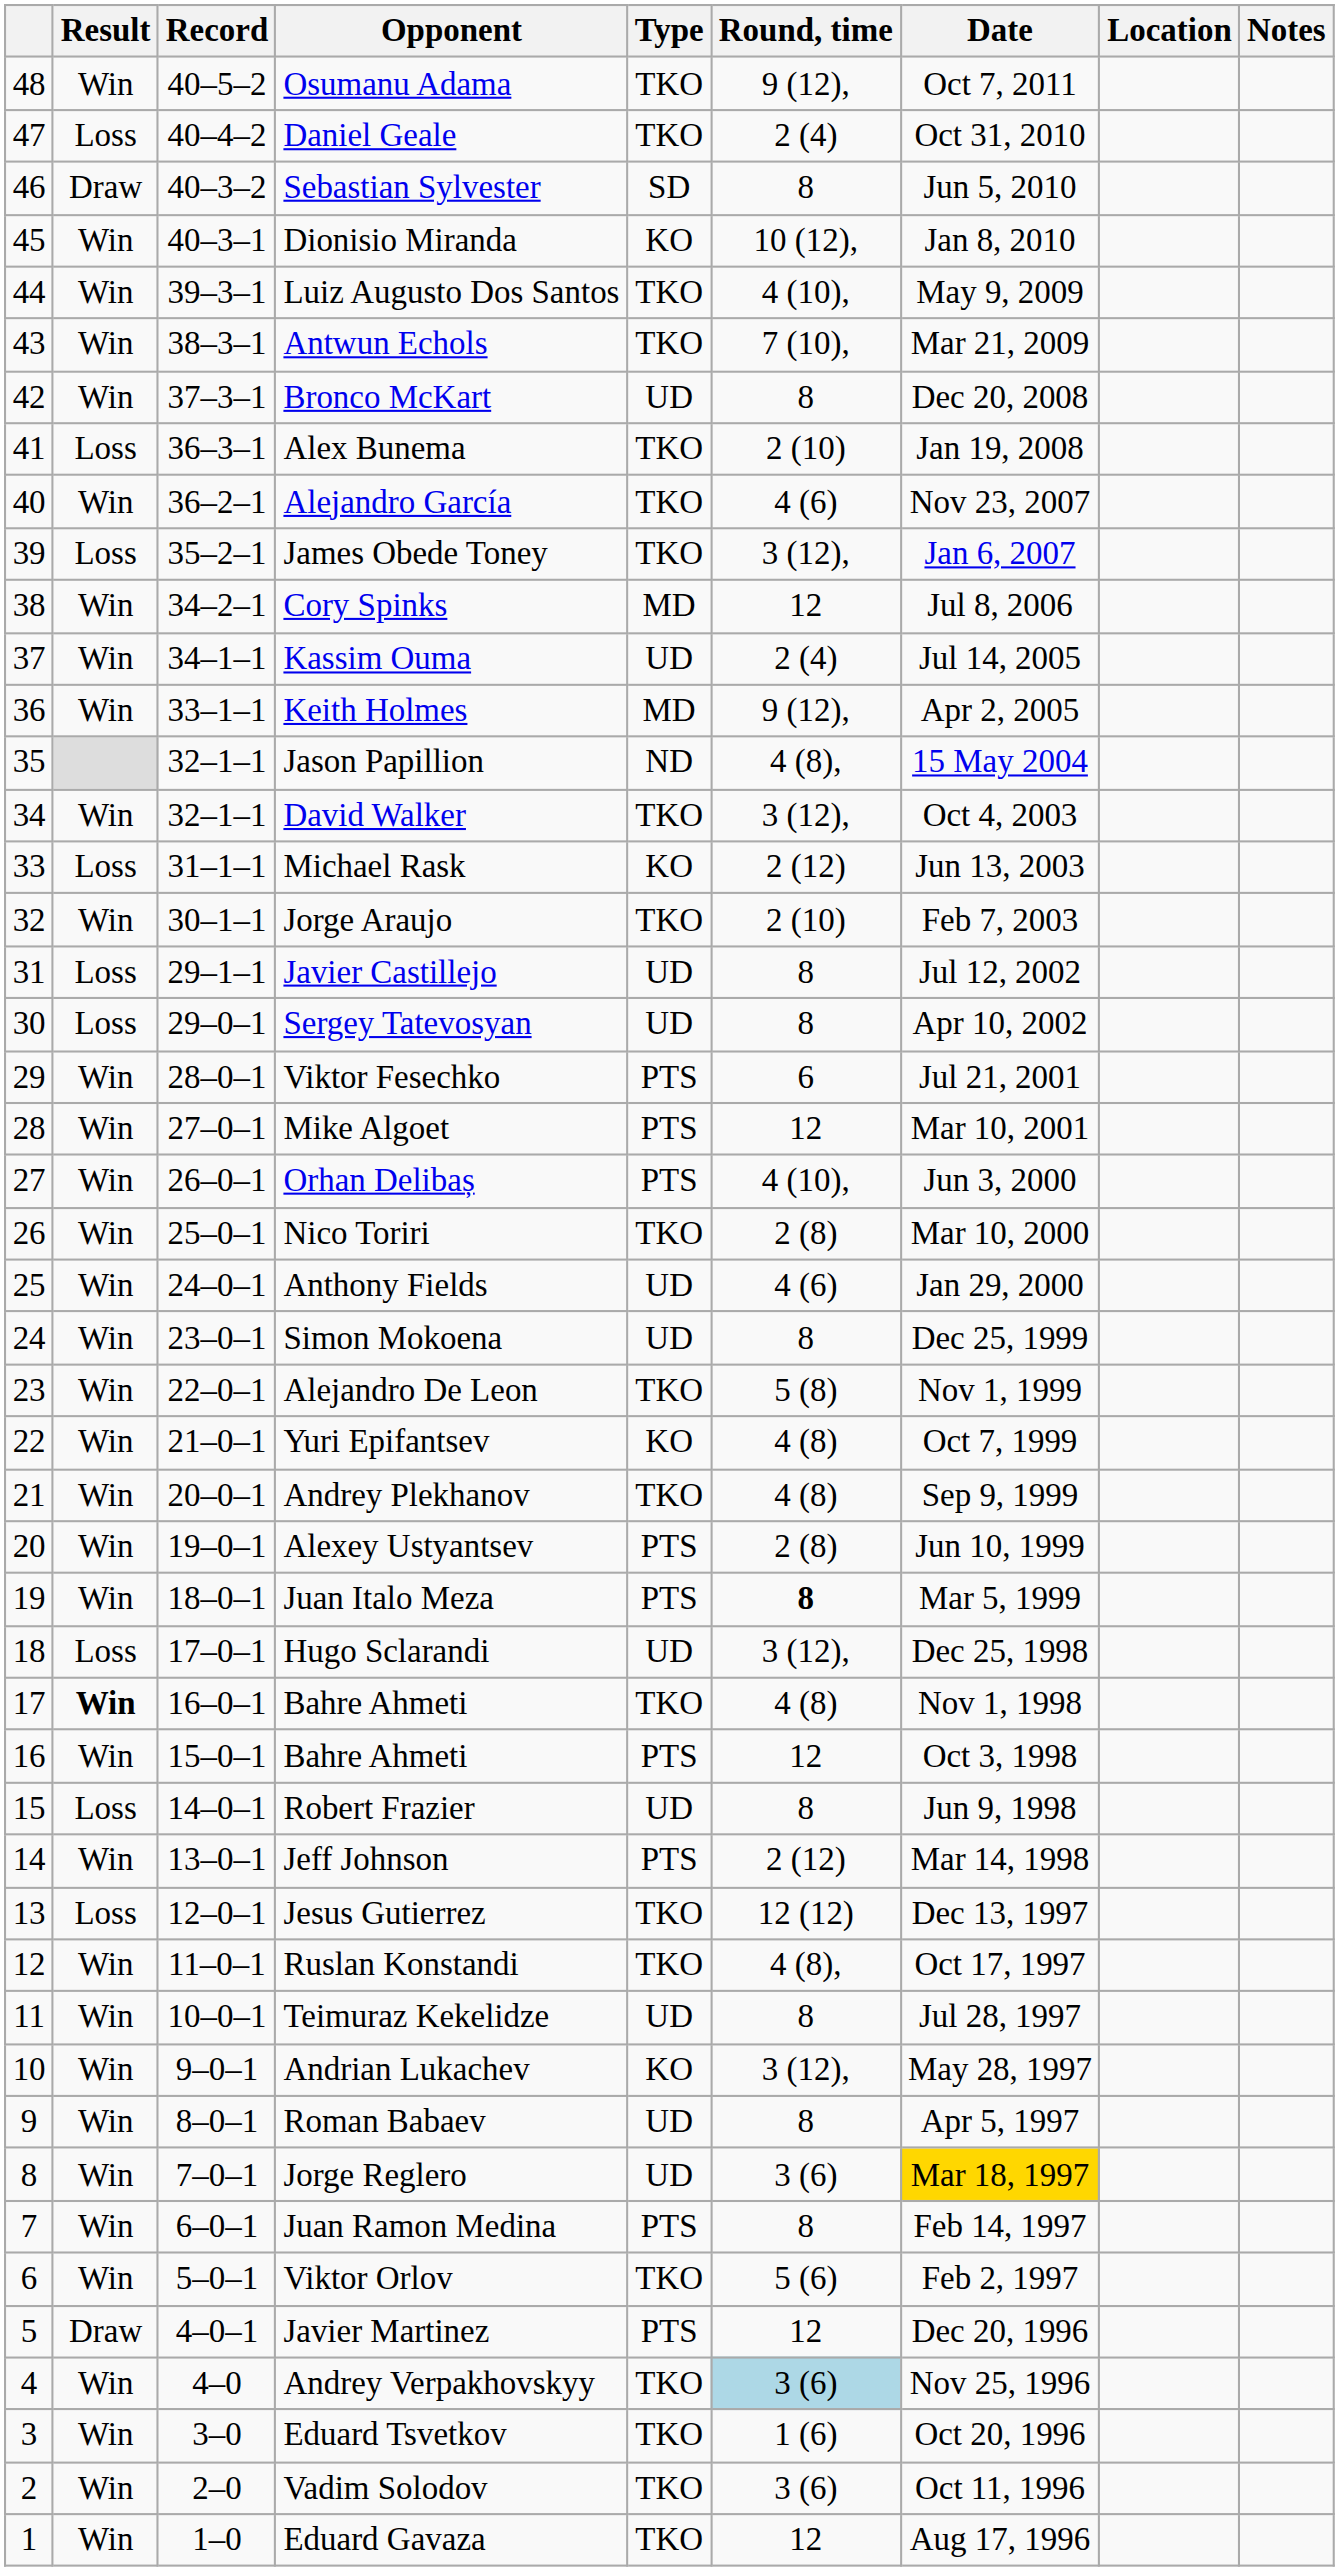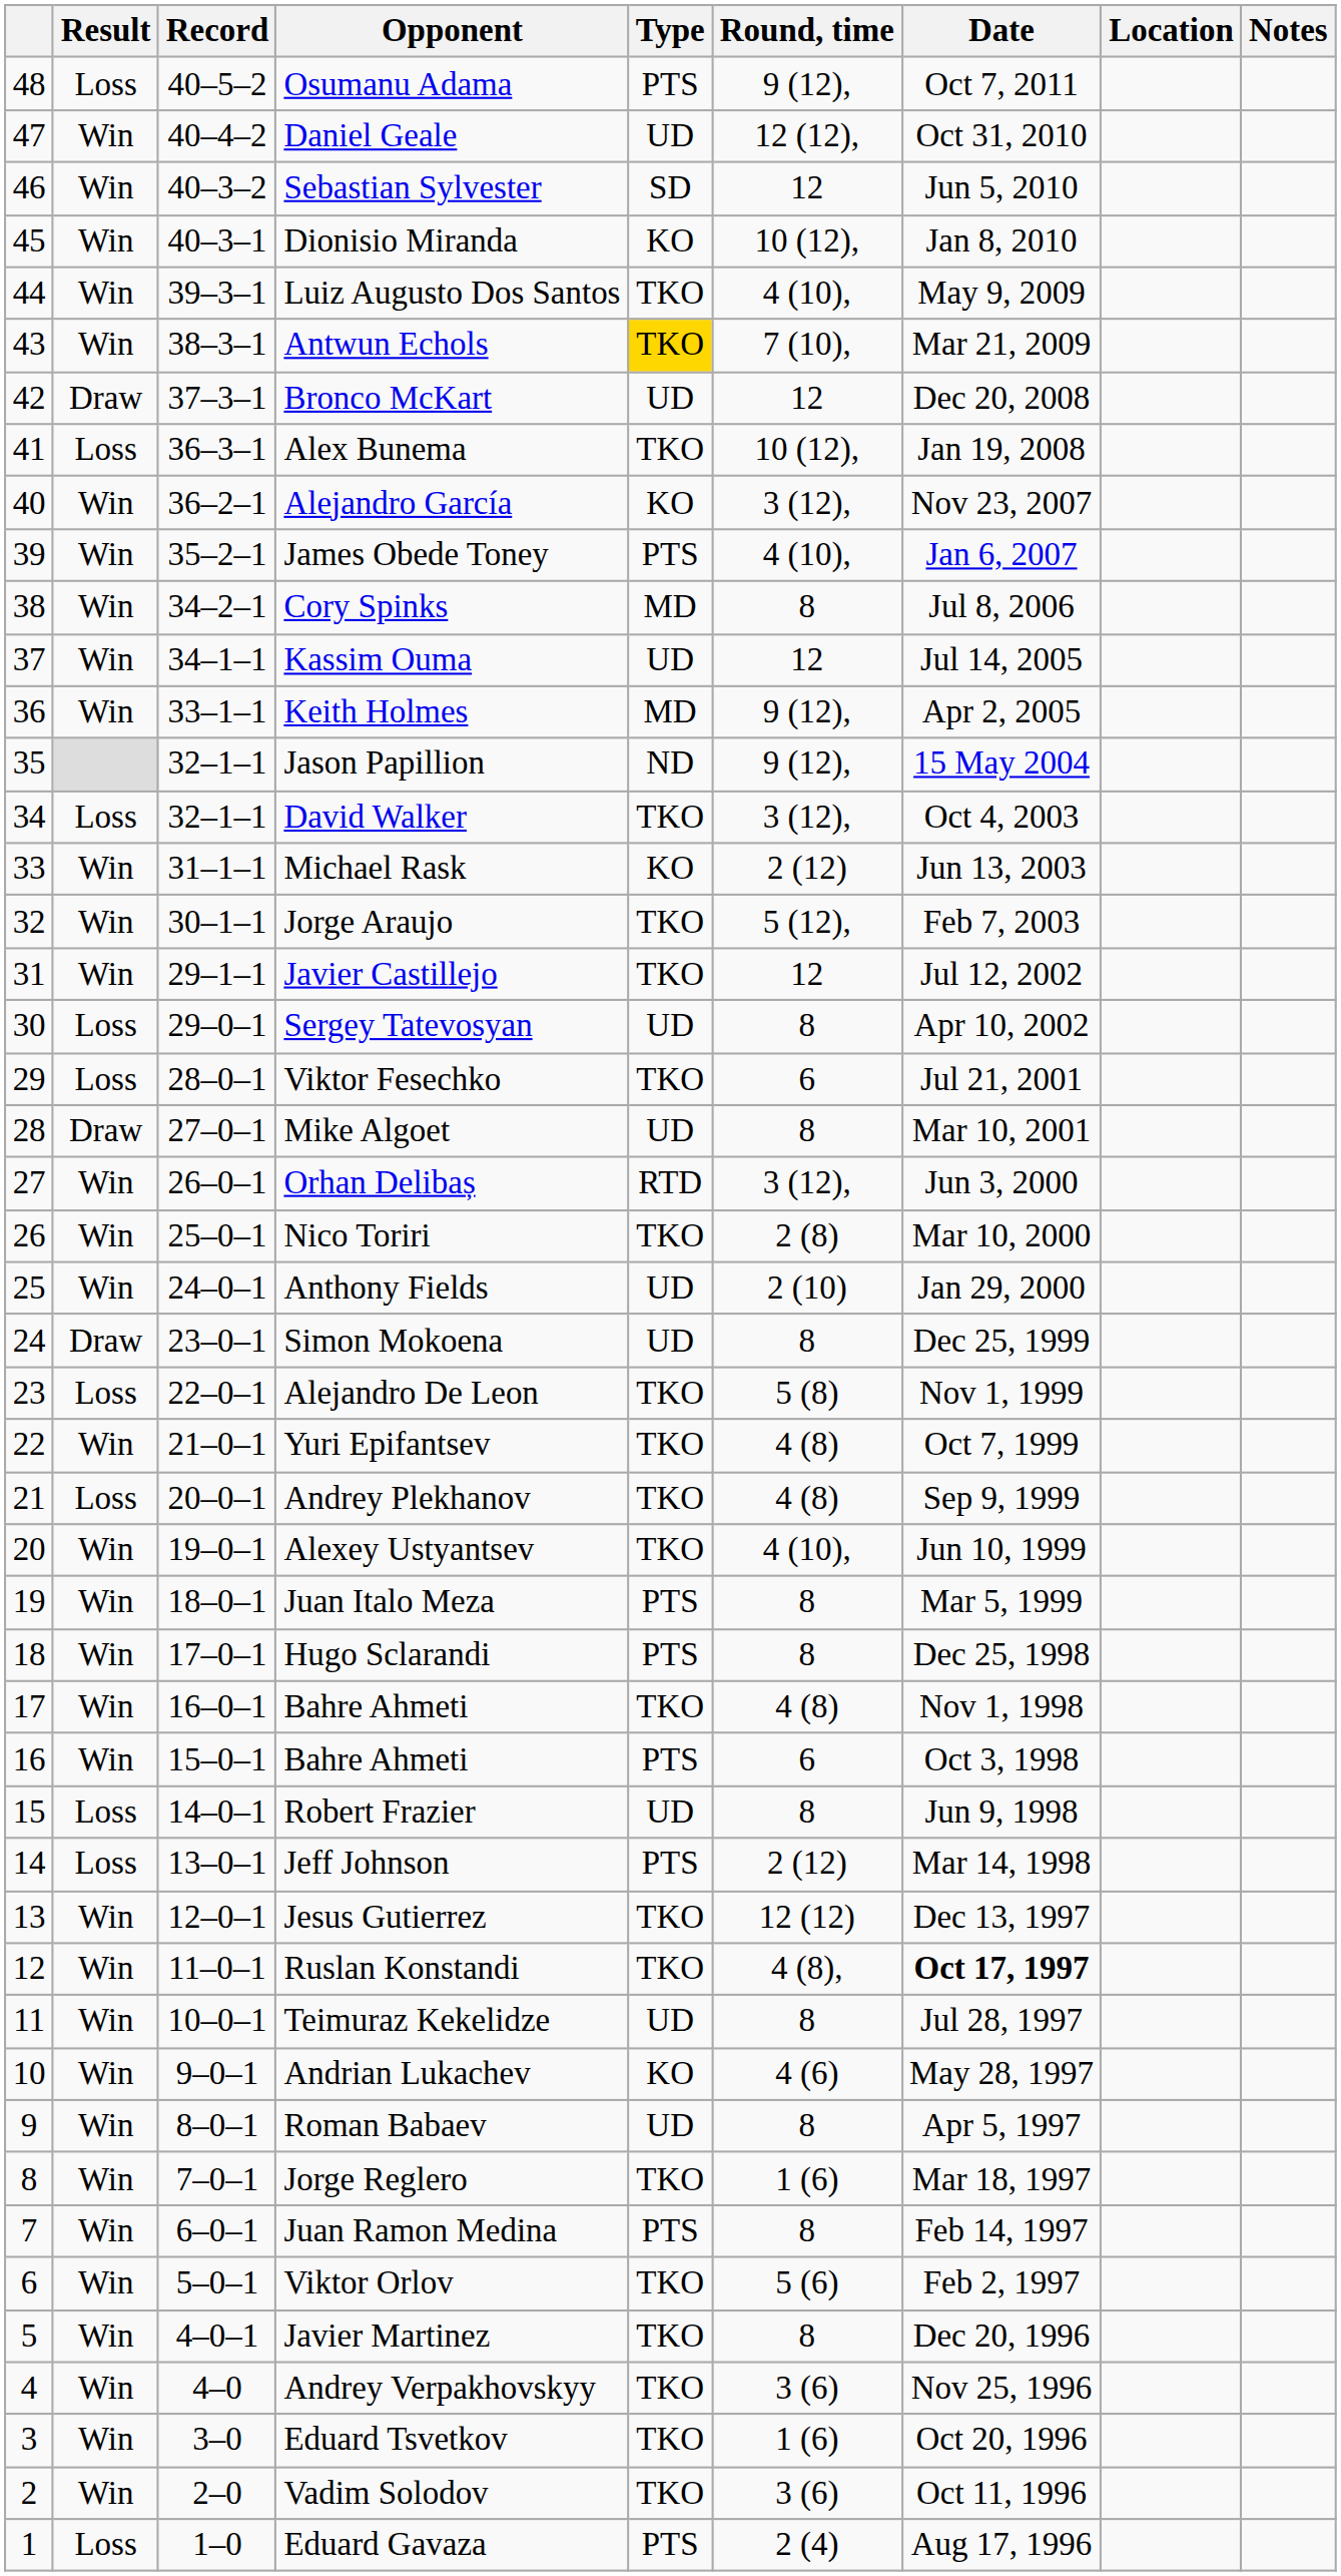Osumanu Adama | Result: Win -> Loss
Osumanu Adama | Type: TKO -> PTS
Daniel Geale | Result: Loss -> Win
Daniel Geale | Type: TKO -> UD
Daniel Geale | Round, time: 2 (4) -> 12 (12),
Sebastian Sylvester | Result: Draw -> Win
Sebastian Sylvester | Round, time: 8 -> 12
Antwun Echols | Type: no background -> gold background
Bronco McKart | Result: Win -> Draw
Bronco McKart | Round, time: 8 -> 12
Alex Bunema | Round, time: 2 (10) -> 10 (12),
Alejandro García | Type: TKO -> KO
Alejandro García | Round, time: 4 (6) -> 3 (12),
James Obede Toney | Result: Loss -> Win
James Obede Toney | Type: TKO -> PTS
James Obede Toney | Round, time: 3 (12), -> 4 (10),
Cory Spinks | Round, time: 12 -> 8
Kassim Ouma | Round, time: 2 (4) -> 12
Jason Papillion | Round, time: 4 (8), -> 9 (12),
David Walker | Result: Win -> Loss
Michael Rask | Result: Loss -> Win
Jorge Araujo | Round, time: 2 (10) -> 5 (12),
Javier Castillejo | Result: Loss -> Win
Javier Castillejo | Type: UD -> TKO
Javier Castillejo | Round, time: 8 -> 12
Viktor Fesechko | Result: Win -> Loss
Viktor Fesechko | Type: PTS -> TKO
Mike Algoet | Result: Win -> Draw
Mike Algoet | Type: PTS -> UD
Mike Algoet | Round, time: 12 -> 8
Orhan Delibaș | Type: PTS -> RTD
Orhan Delibaș | Round, time: 4 (10), -> 3 (12),
Anthony Fields | Round, time: 4 (6) -> 2 (10)
Simon Mokoena | Result: Win -> Draw
Alejandro De Leon | Result: Win -> Loss
Yuri Epifantsev | Type: KO -> TKO
Andrey Plekhanov | Result: Win -> Loss
Alexey Ustyantsev | Type: PTS -> TKO
Alexey Ustyantsev | Round, time: 2 (8) -> 4 (10),
Juan Italo Meza | Round, time: bold -> normal
Hugo Sclarandi | Result: Loss -> Win
Hugo Sclarandi | Type: UD -> PTS
Hugo Sclarandi | Round, time: 3 (12), -> 8
17 / Bahre Ahmeti | Result: bold -> normal
16 / Bahre Ahmeti | Round, time: 12 -> 6
Jeff Johnson | Result: Win -> Loss
Jesus Gutierrez | Result: Loss -> Win
Ruslan Konstandi | Date: normal -> bold
Andrian Lukachev | Round, time: 3 (12), -> 4 (6)
Jorge Reglero | Type: UD -> TKO
Jorge Reglero | Round, time: 3 (6) -> 1 (6)
Jorge Reglero | Date: gold background -> no background
Javier Martinez | Result: Draw -> Win
Javier Martinez | Type: PTS -> TKO
Javier Martinez | Round, time: 12 -> 8
Andrey Verpakhovskyy | Round, time: lightblue background -> no background
Eduard Gavaza | Result: Win -> Loss
Eduard Gavaza | Type: TKO -> PTS
Eduard Gavaza | Round, time: 12 -> 2 (4)
